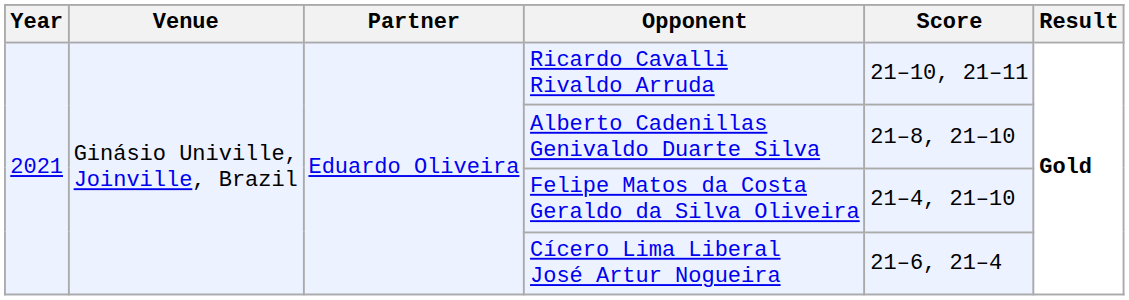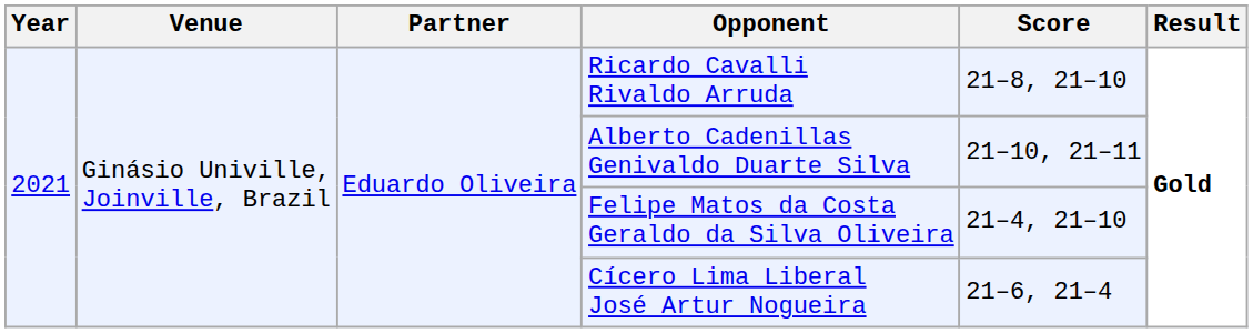Ricardo Cavalli Rivaldo Arruda | Score: 21–10, 21–11 -> 21–8, 21–10
Alberto Cadenillas Genivaldo Duarte Silva | Score: 21–8, 21–10 -> 21–10, 21–11
